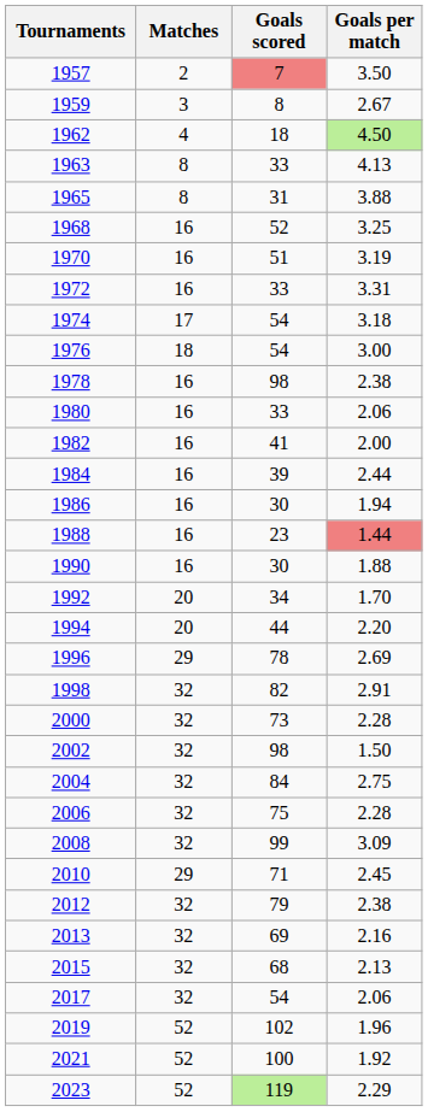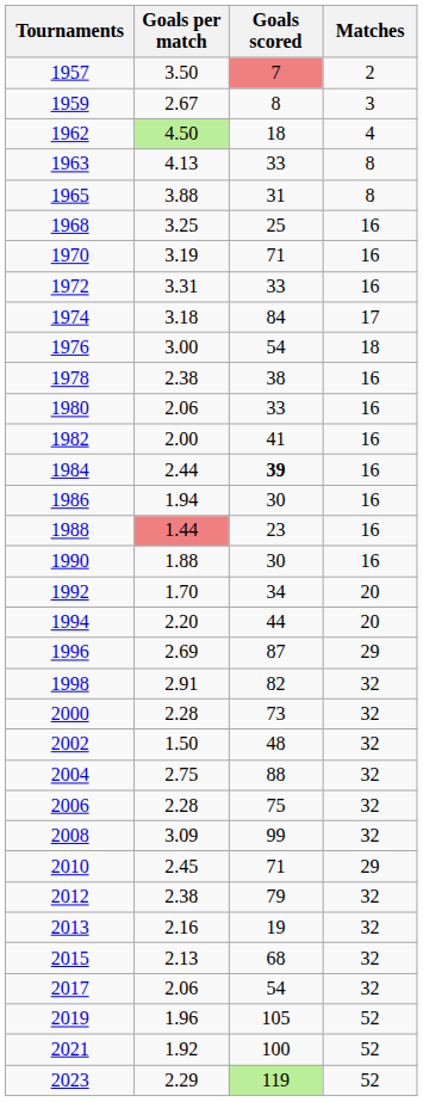columns swapped: Matches <-> Goals per match
1968 | Goals scored: 52 -> 25
1970 | Goals scored: 51 -> 71
1974 | Goals scored: 54 -> 84
1978 | Goals scored: 98 -> 38
1984 | Goals scored: normal -> bold
1996 | Goals scored: 78 -> 87
2002 | Goals scored: 98 -> 48
2004 | Goals scored: 84 -> 88
2013 | Goals scored: 69 -> 19
2019 | Goals scored: 102 -> 105
